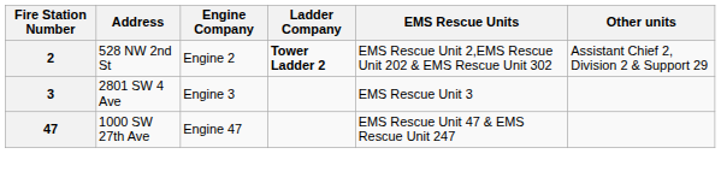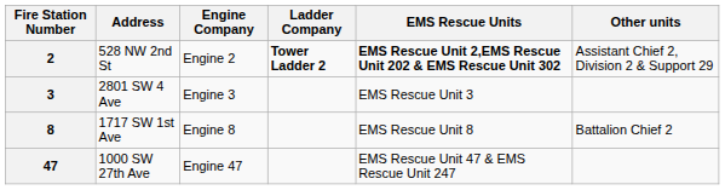2 | EMS Rescue Units: normal -> bold
+ row: 8 | 1717 SW 1st Ave | Engine 8 | EMS Rescue Unit 8 | Battalion Chief 2
